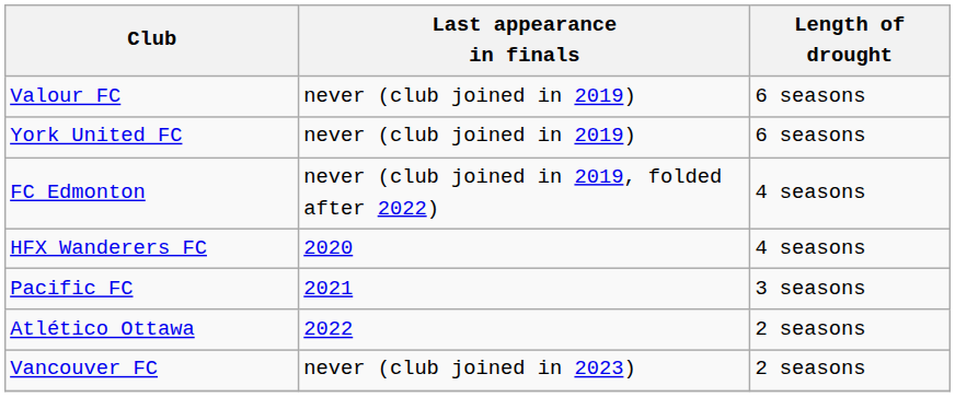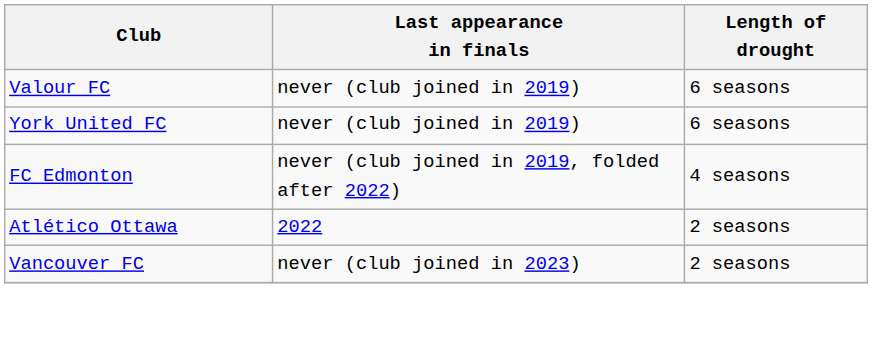- row: HFX Wanderers FC | 2020 | 4 seasons
- row: Pacific FC | 2021 | 3 seasons
